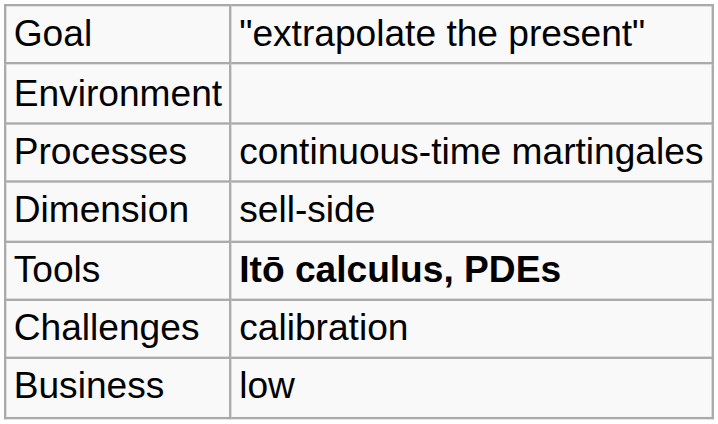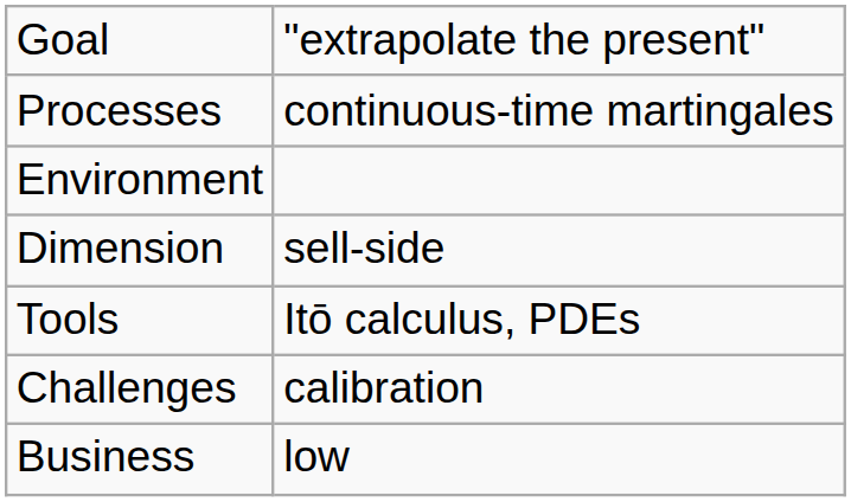rows swapped: Environment <-> Processes
Tools | column 2: bold -> normal
